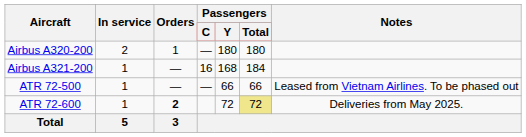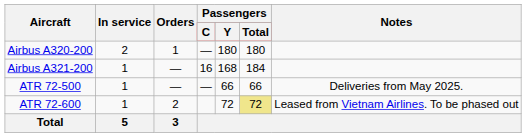ATR 72-500 | Notes: Leased from Vietnam Airlines. To be phased out -> Deliveries from May 2025.
ATR 72-600 | Orders: bold -> normal
ATR 72-600 | Notes: Deliveries from May 2025. -> Leased from Vietnam Airlines. To be phased out
